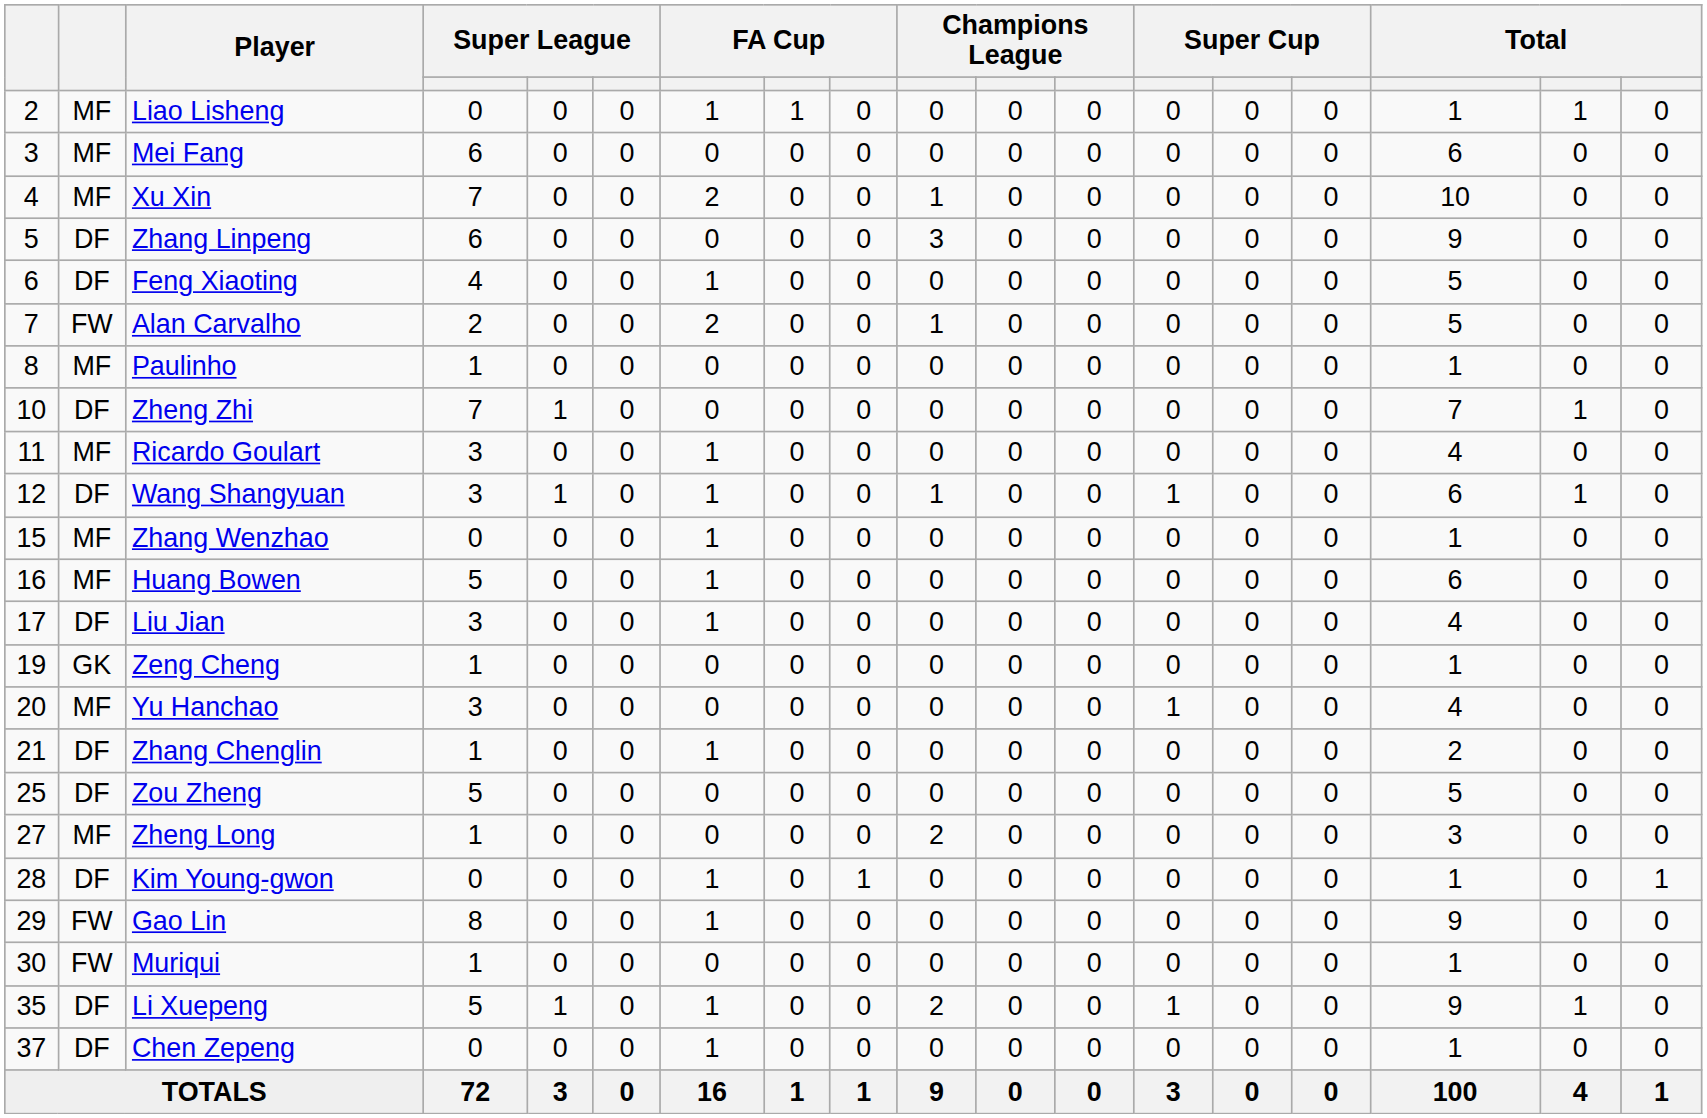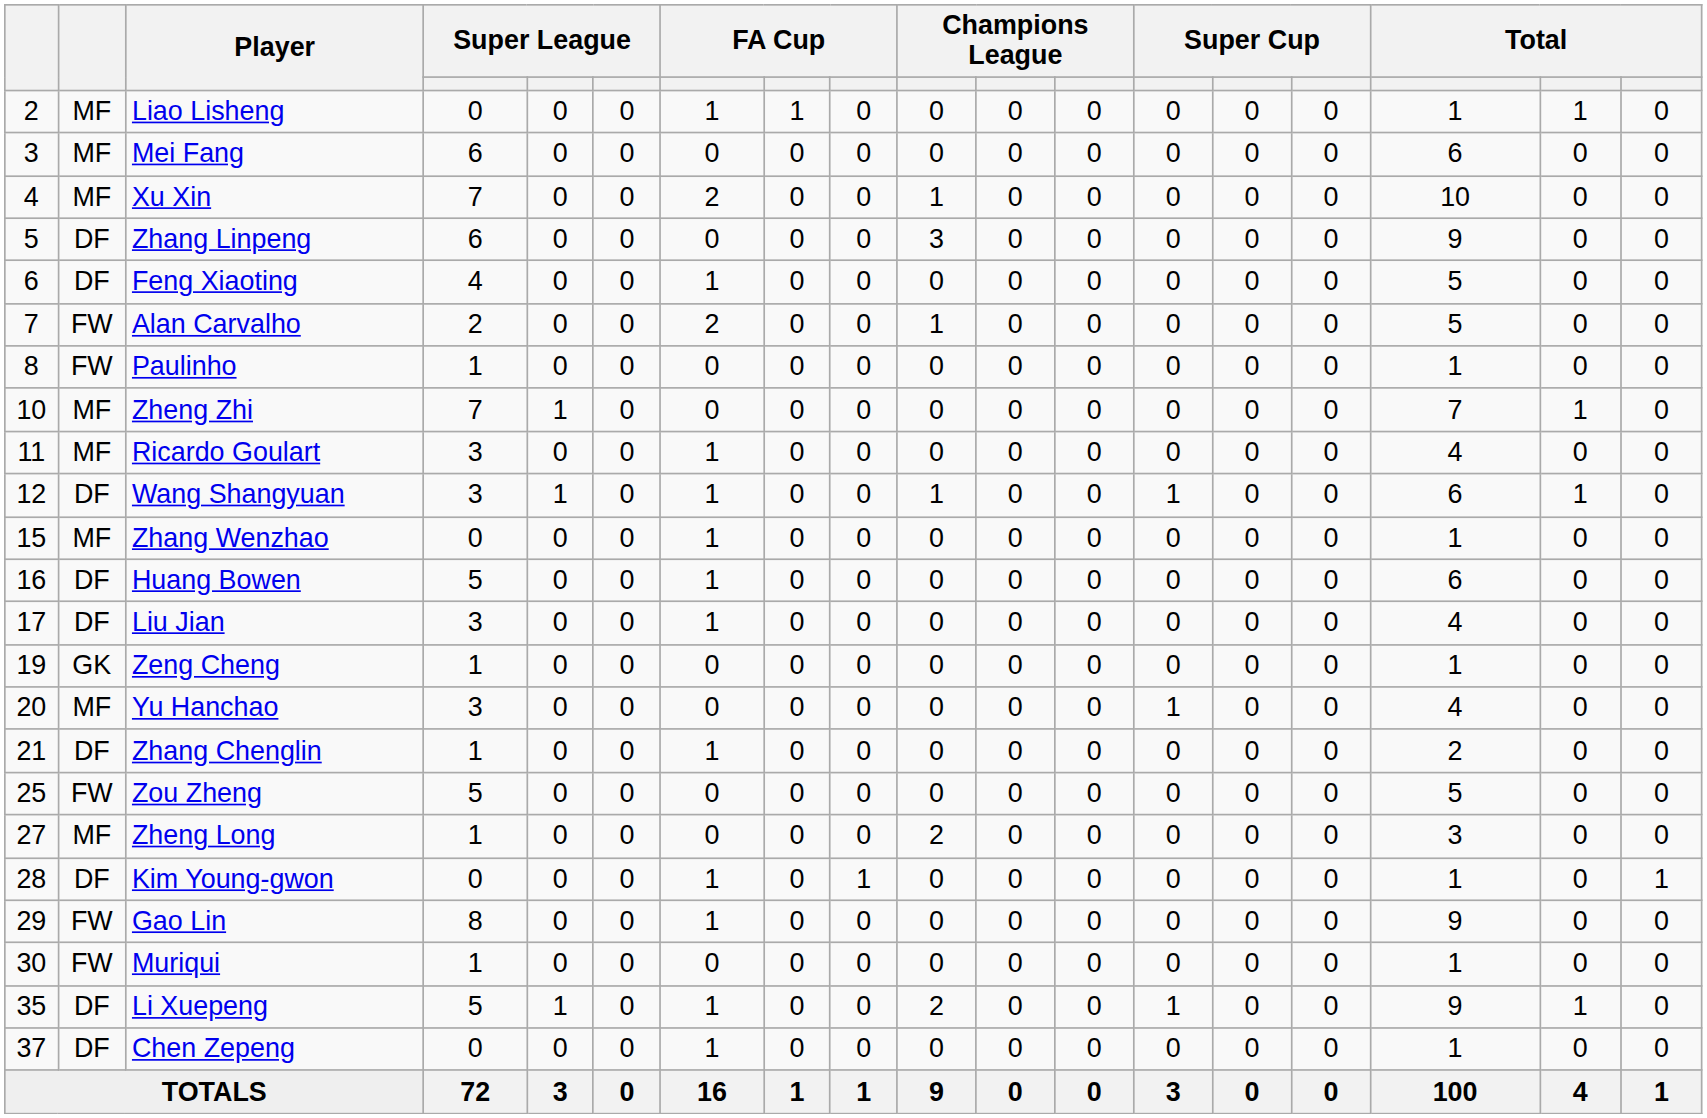Paulinho | column 2: MF -> FW
Zheng Zhi | column 2: DF -> MF
Huang Bowen | column 2: MF -> DF
Zou Zheng | column 2: DF -> FW
